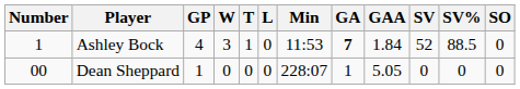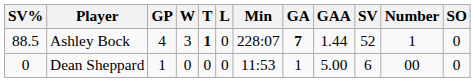columns swapped: Number <-> SV%
Ashley Bock | T: normal -> bold
Ashley Bock | Min: 11:53 -> 228:07
Ashley Bock | GAA: 1.84 -> 1.44
Dean Sheppard | Min: 228:07 -> 11:53
Dean Sheppard | GAA: 5.05 -> 5.00
Dean Sheppard | SV: 0 -> 6
